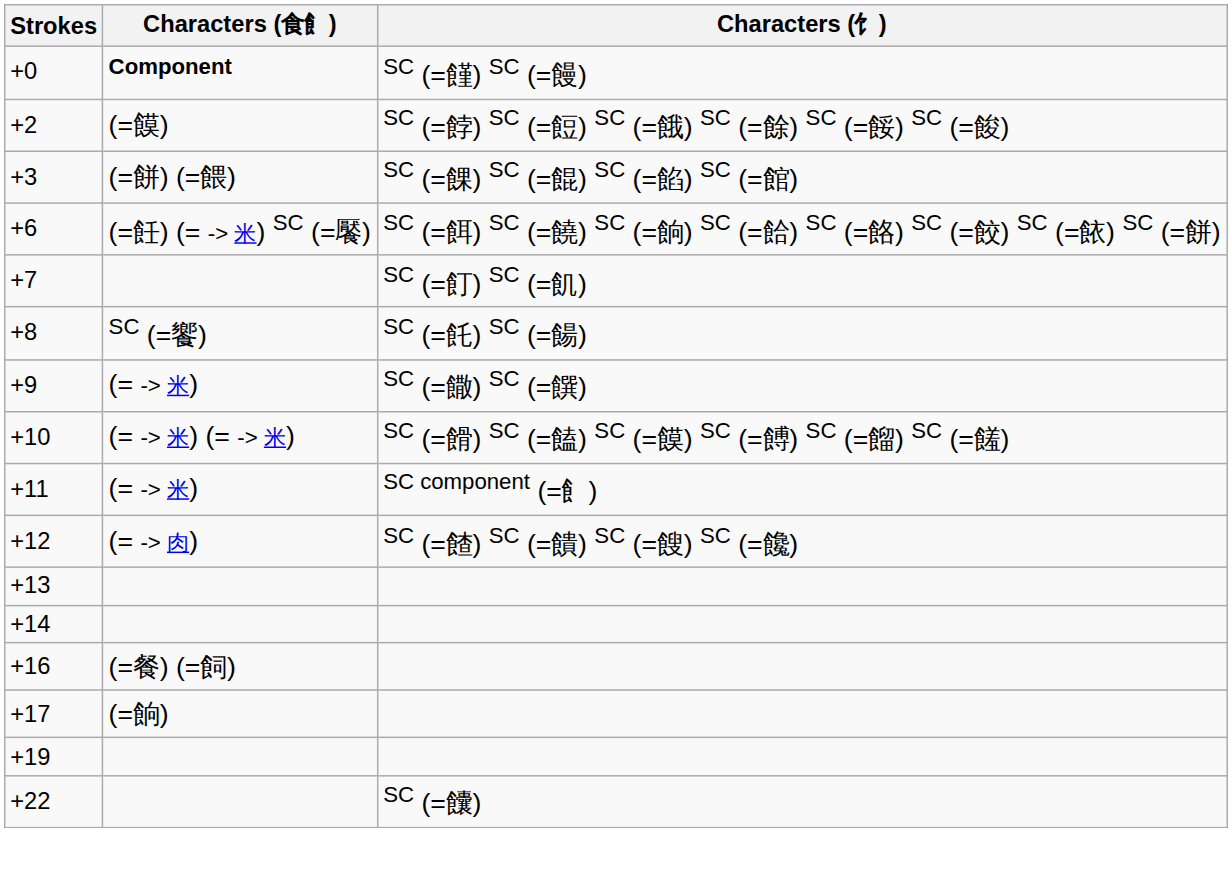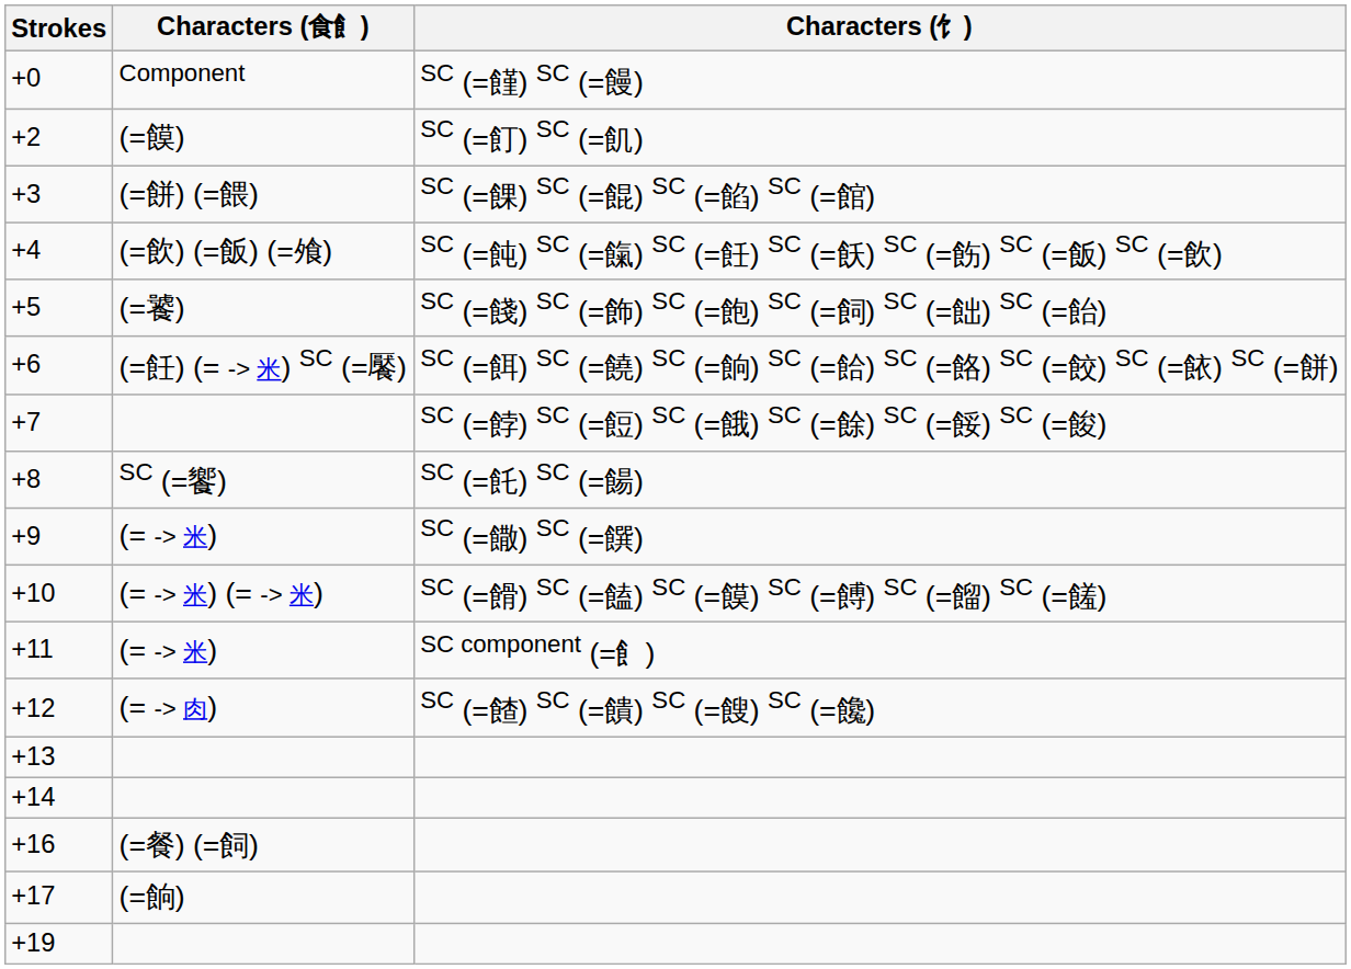+0 | Characters (食飠): bold -> normal
+2 | Characters (饣): SC (=餑) SC (=餖) SC (=餓) SC (=餘) SC (=餒) SC (=餕) -> SC (=飣) SC (=飢)
+ row: +4 | (=飲) (=飯) (=飧) | SC (=飩) SC (=餼) SC (=飪) SC (=飫) SC (=飭) SC (=飯) SC (=飲)
+ row: +5 | (=饕) | SC (=餞) SC (=飾) SC (=飽) SC (=飼) SC (=飿) SC (=飴)
+7 | Characters (饣): SC (=飣) SC (=飢) -> SC (=餑) SC (=餖) SC (=餓) SC (=餘) SC (=餒) SC (=餕)
- row: +22 | SC (=饢)
